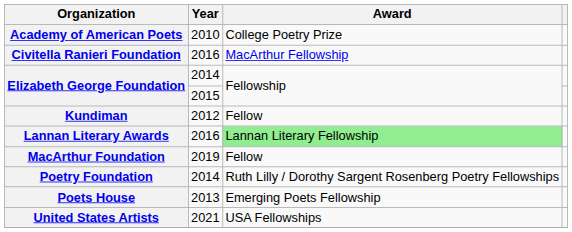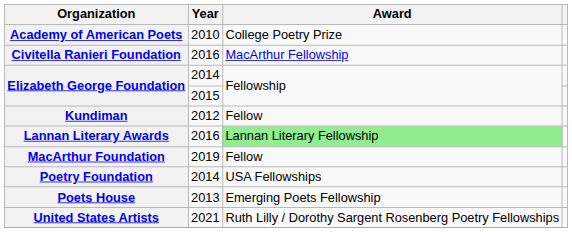Poetry Foundation | Award: Ruth Lilly / Dorothy Sargent Rosenberg Poetry Fellowships -> USA Fellowships
United States Artists | Award: USA Fellowships -> Ruth Lilly / Dorothy Sargent Rosenberg Poetry Fellowships
